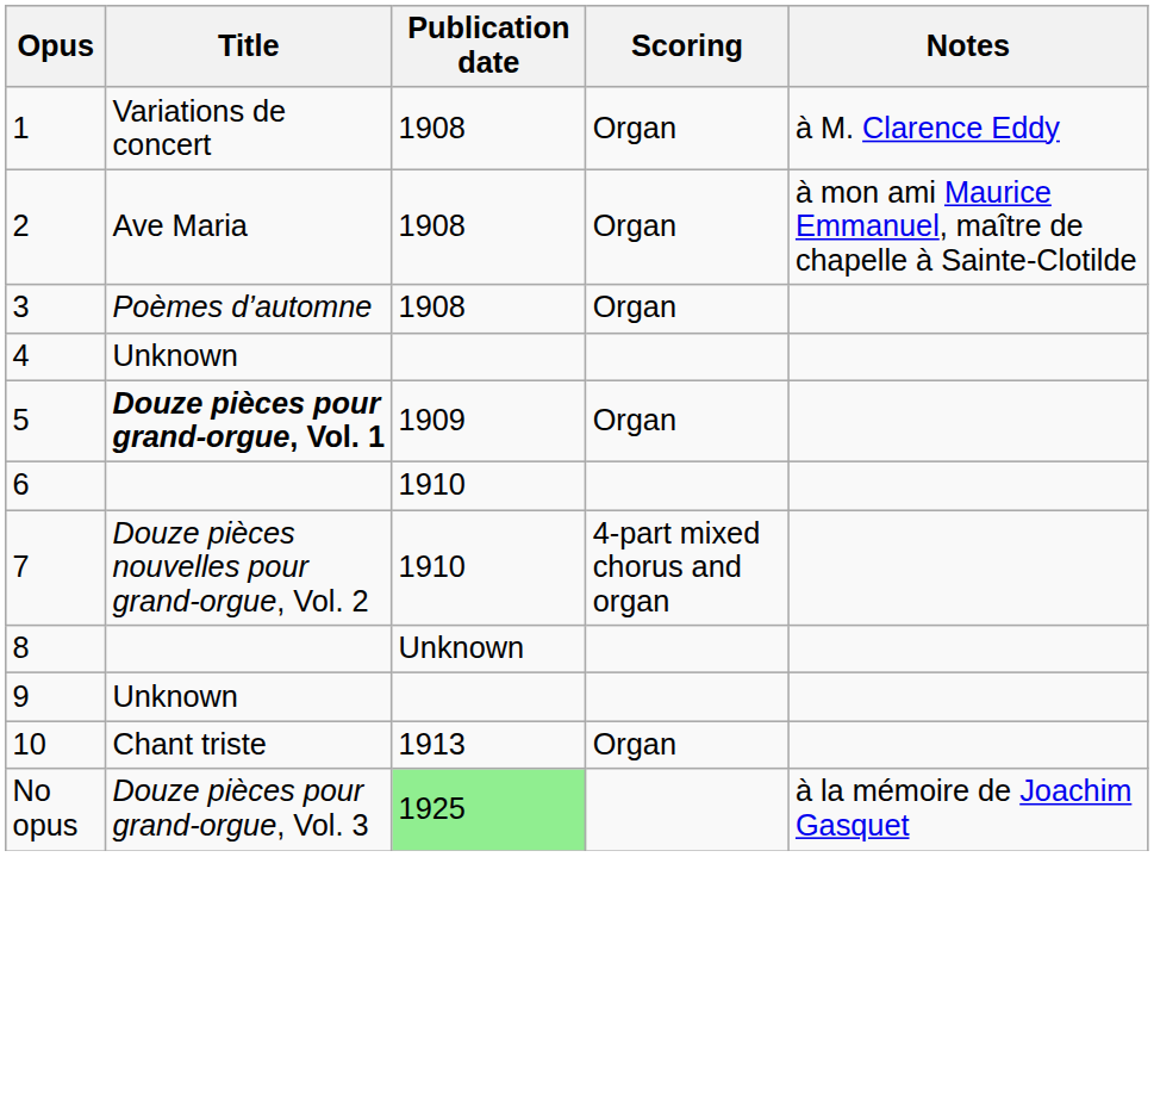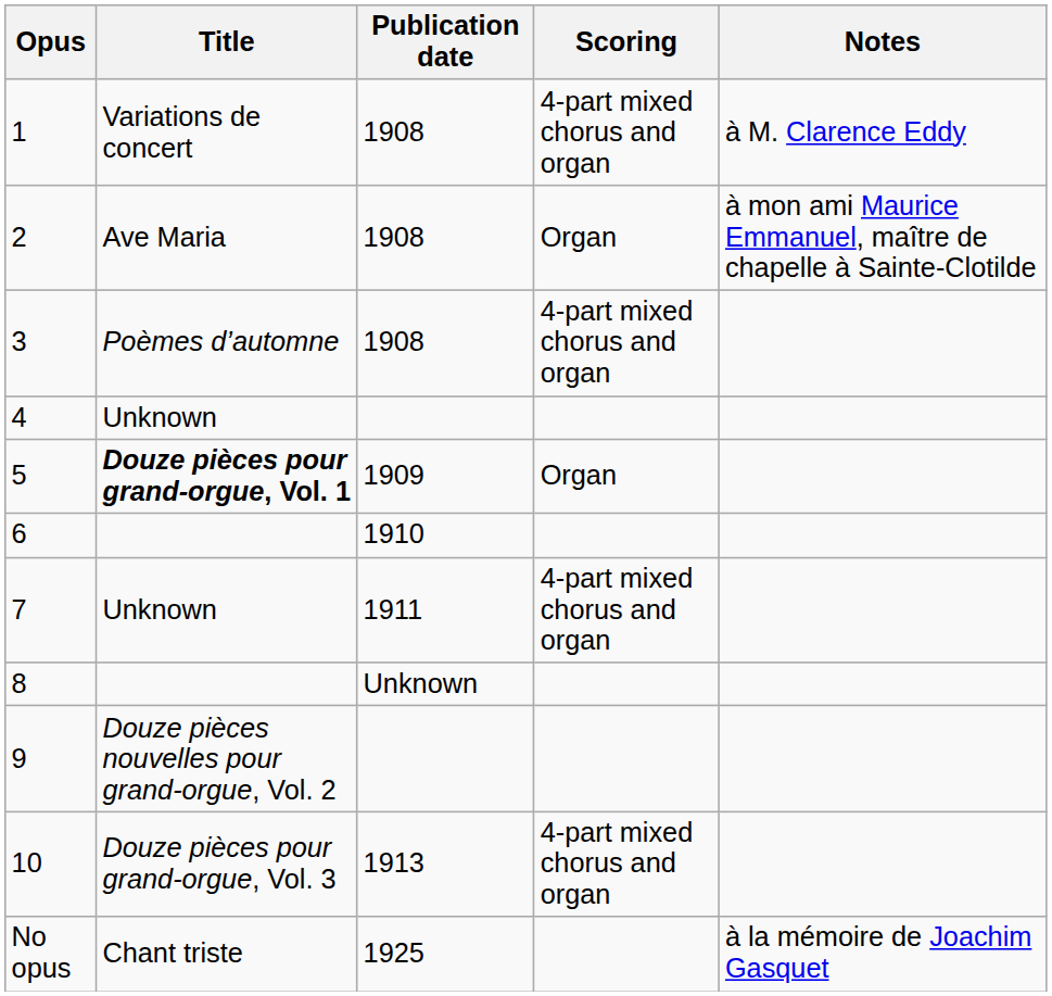1 | Scoring: Organ -> 4-part mixed chorus and organ
3 | Scoring: Organ -> 4-part mixed chorus and organ
7 | Title: Douze pièces nouvelles pour grand-orgue, Vol. 2 -> Unknown
7 | Publication date: 1910 -> 1911
9 | Title: Unknown -> Douze pièces nouvelles pour grand-orgue, Vol. 2
10 | Title: Chant triste -> Douze pièces pour grand-orgue, Vol. 3
10 | Scoring: Organ -> 4-part mixed chorus and organ
No opus | Title: Douze pièces pour grand-orgue, Vol. 3 -> Chant triste
No opus | Publication date: lightgreen background -> no background
